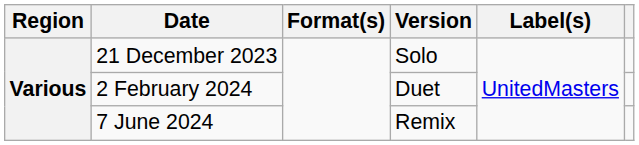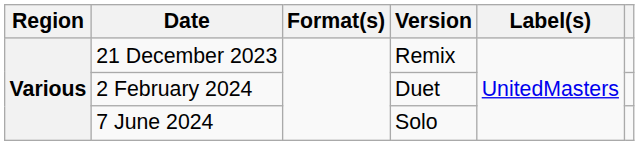21 December 2023 | Version: Solo -> Remix
7 June 2024 | Version: Remix -> Solo
